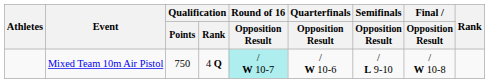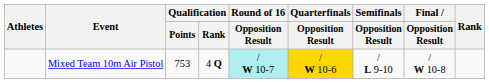Mixed Team 10m Air Pistol | Qualification / Points: 750 -> 753
Mixed Team 10m Air Pistol | Quarterfinals / Opposition Result: no background -> gold background
